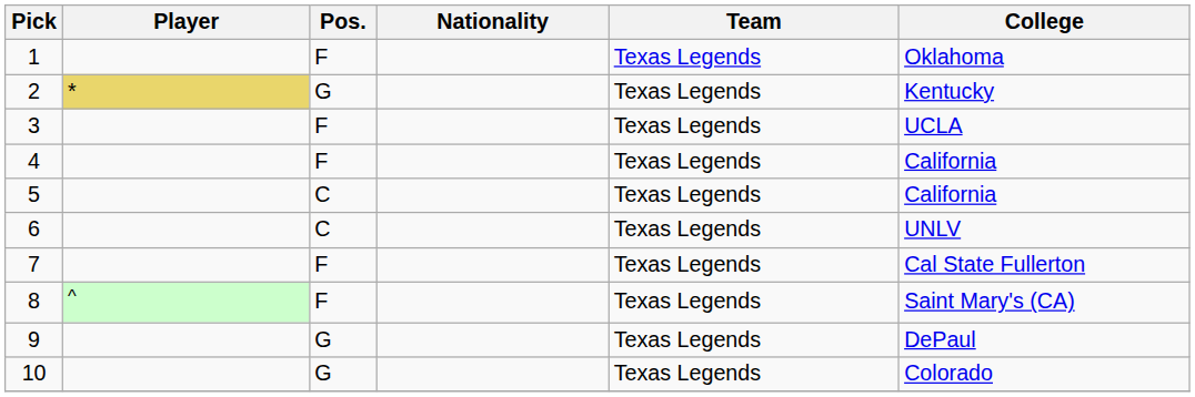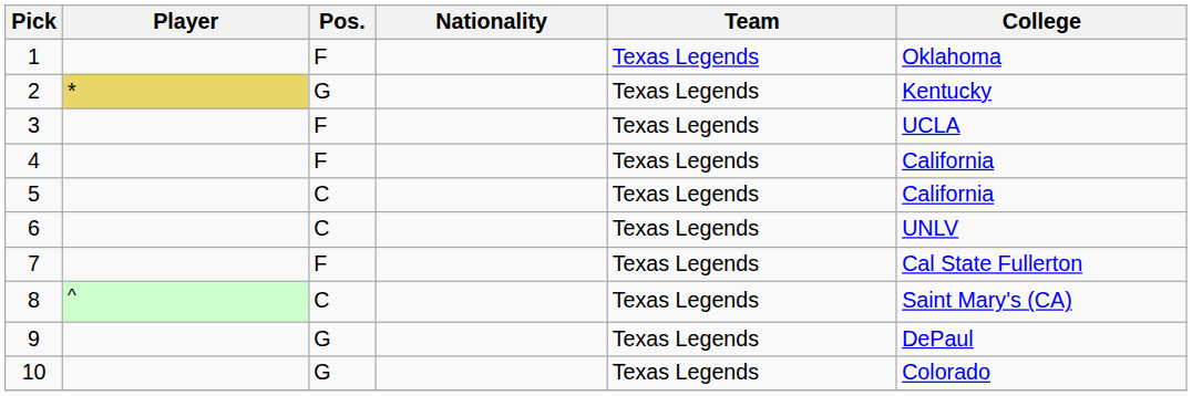8 | Pos.: F -> C
